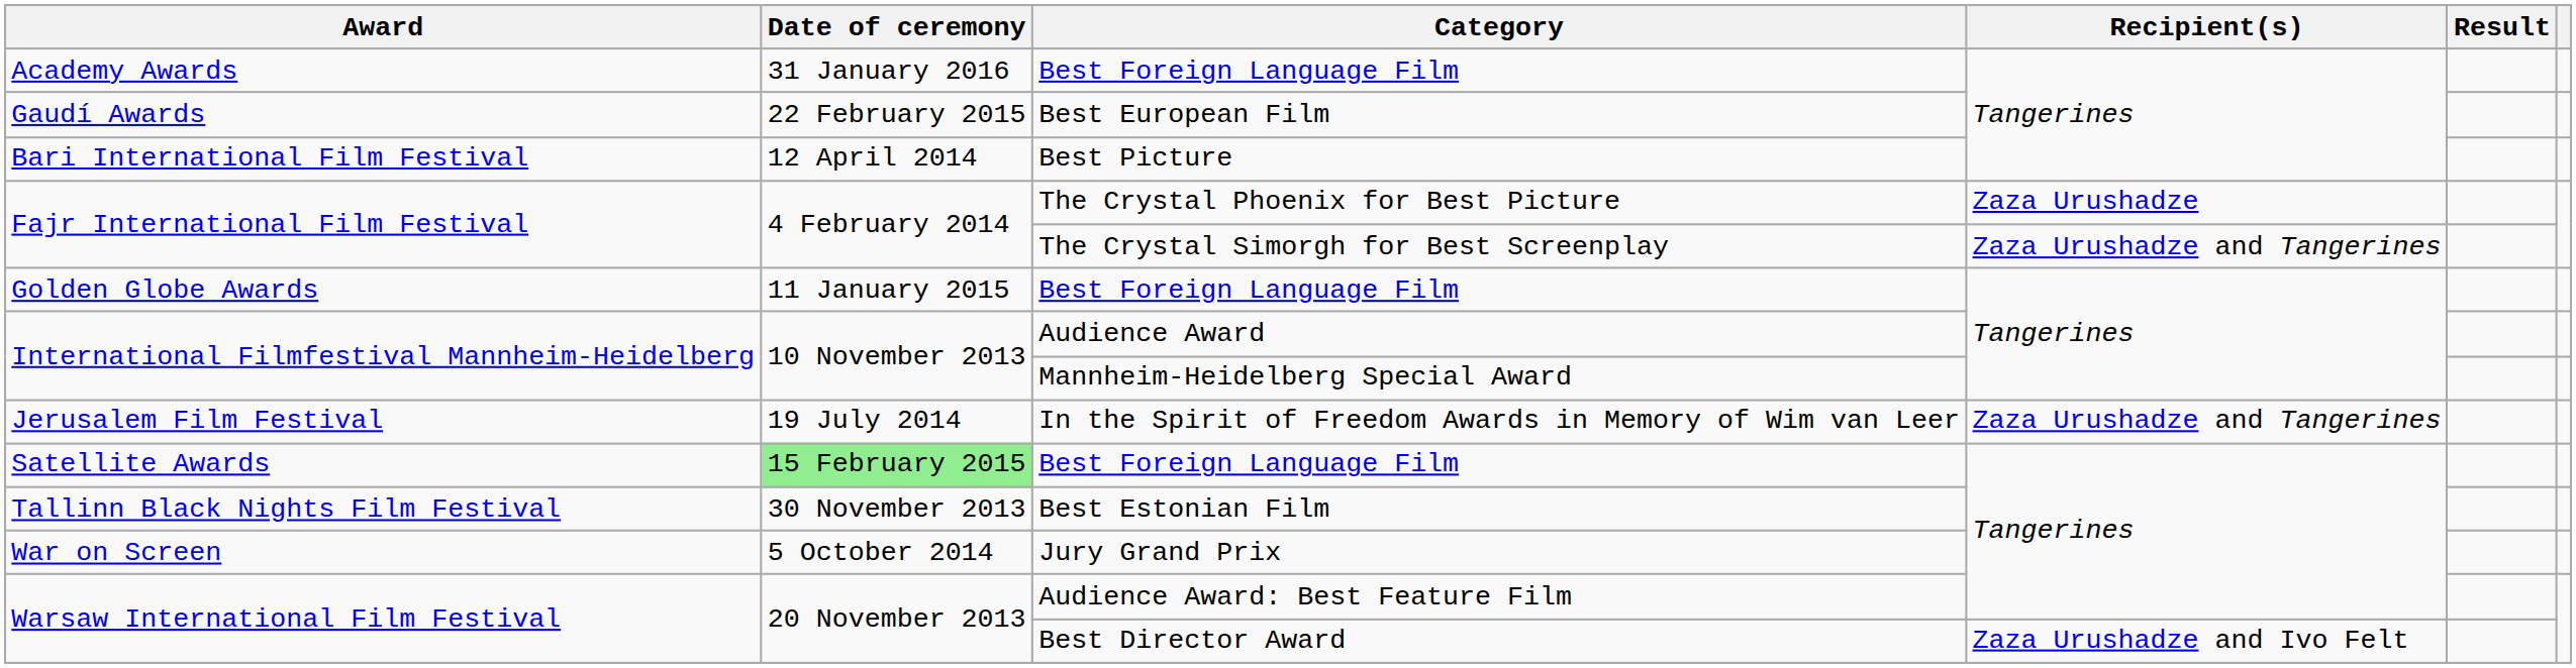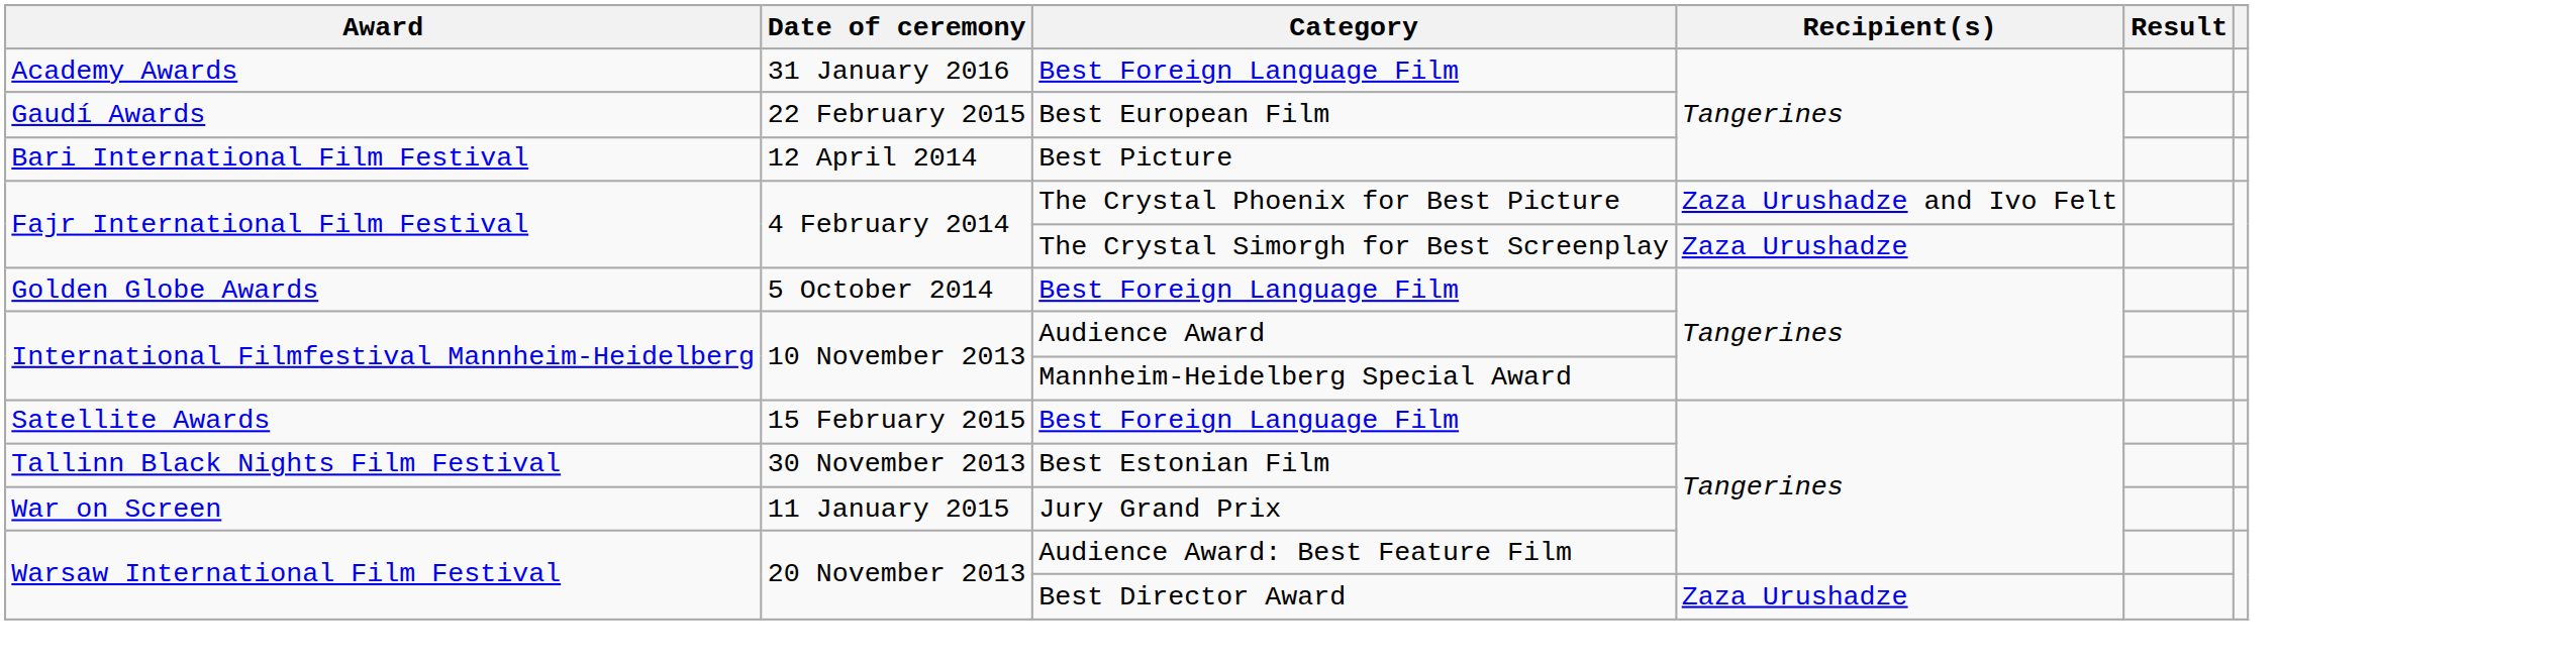The Crystal Phoenix for Best Picture | Recipient(s): Zaza Urushadze -> Zaza Urushadze and Ivo Felt
The Crystal Simorgh for Best Screenplay | Recipient(s): Zaza Urushadze and Tangerines -> Zaza Urushadze
Golden Globe Awards / Best Foreign Language Film | Date of ceremony: 11 January 2015 -> 5 October 2014
- row: Jerusalem Film Festival | 19 July 2014 | In the Spirit of Freedom Awards in Memory of Wim van Leer | Zaza Urushadze and Tangerines
Satellite Awards / Best Foreign Language Film | Date of ceremony: lightgreen background -> no background
Jury Grand Prix | Date of ceremony: 5 October 2014 -> 11 January 2015
Best Director Award | Recipient(s): Zaza Urushadze and Ivo Felt -> Zaza Urushadze
